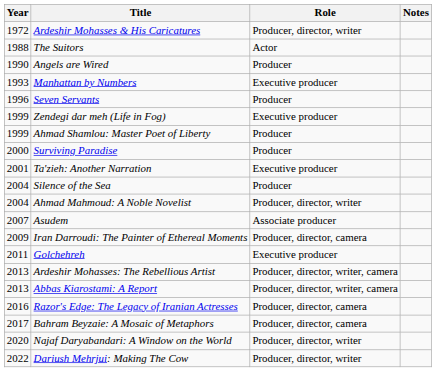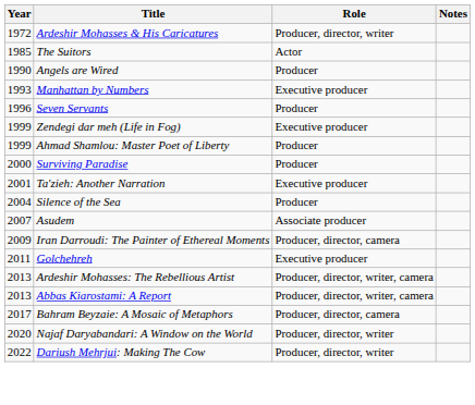The Suitors | Year: 1988 -> 1985
- row: 2004 | Ahmad Mahmoud: A Noble Novelist | Producer, director, writer
- row: 2016 | Razor's Edge: The Legacy of Iranian Actresses | Producer, director, camera
